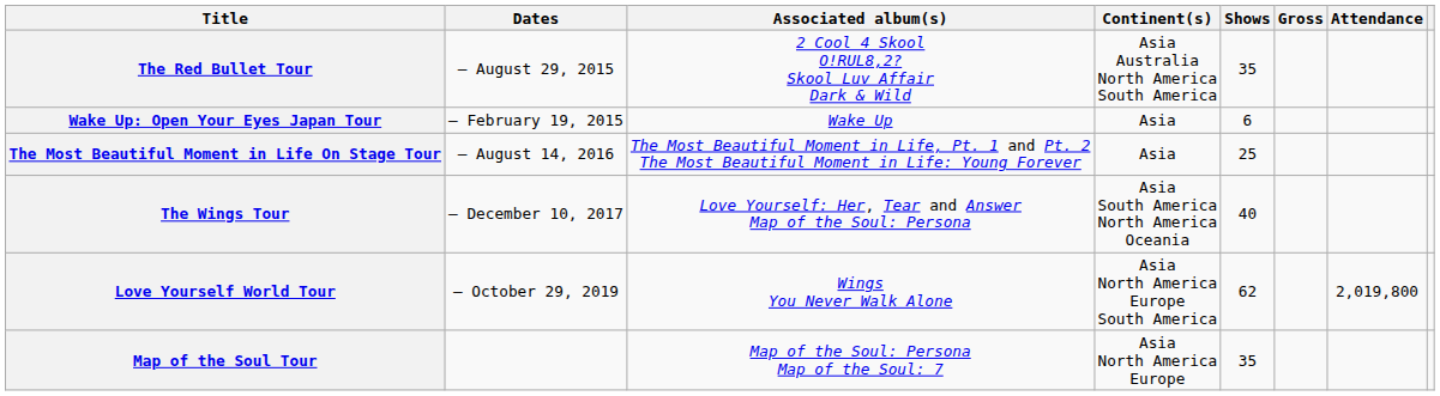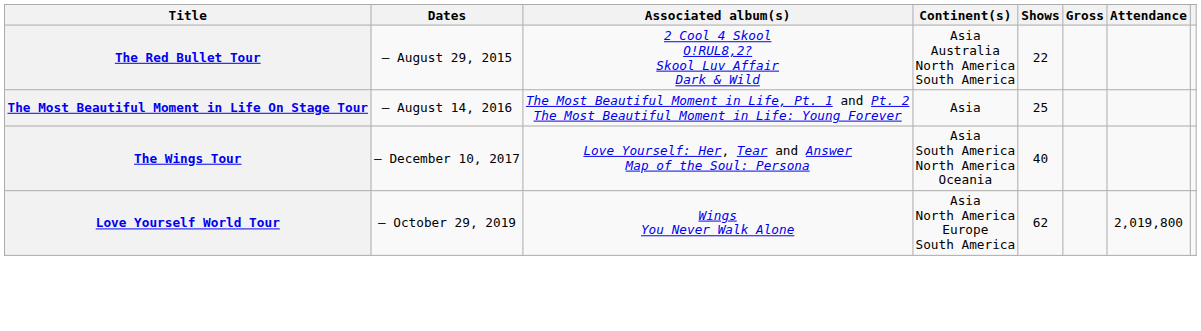The Red Bullet Tour | Shows: 35 -> 22
- row: Wake Up: Open Your Eyes Japan Tour | – February 19, 2015 | Wake Up | Asia | 6
- row: Map of the Soul Tour | Map of the Soul: Persona Map of the Soul: 7 | Asia North America Europe | 35
